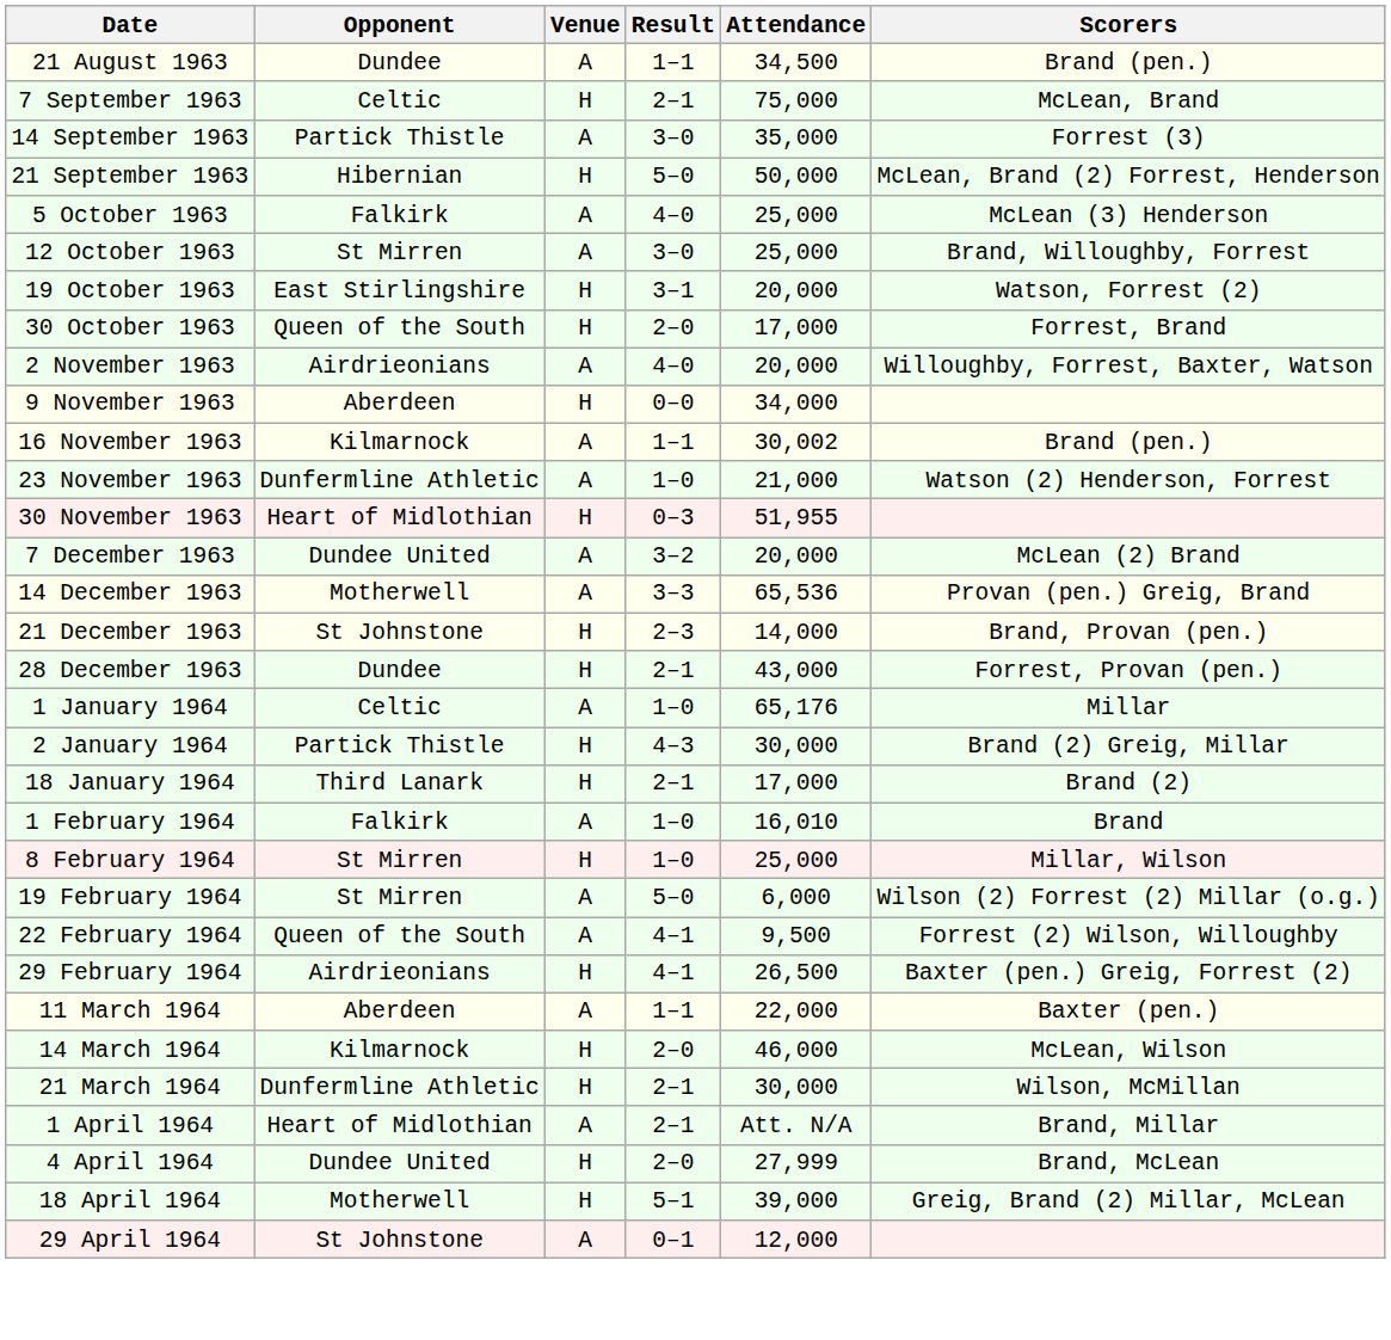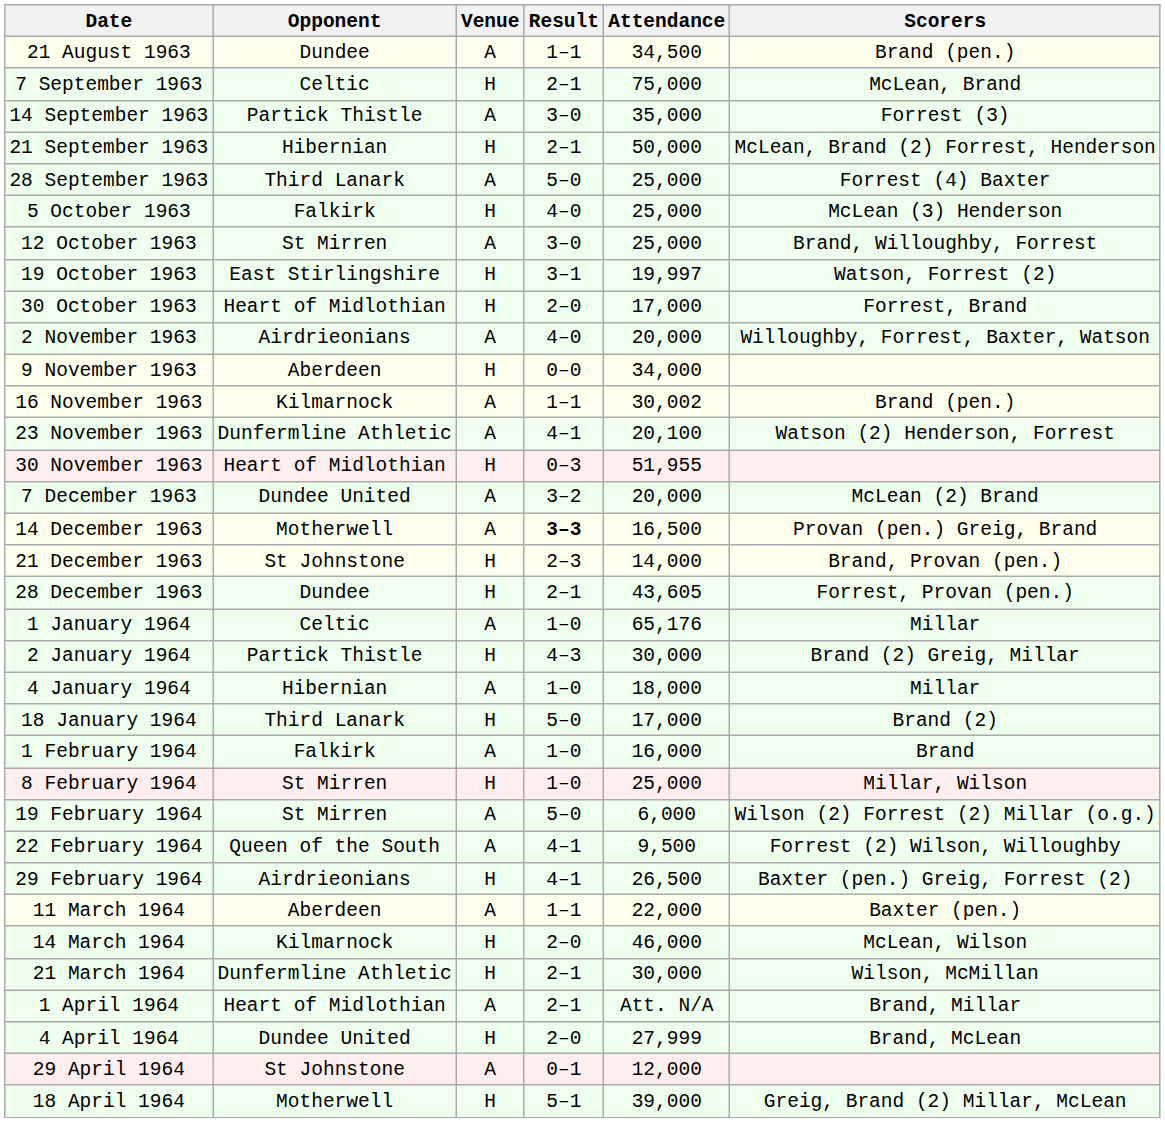21 September 1963 | Result: 5–0 -> 2–1
+ row: 28 September 1963 | Third Lanark | A | 5–0 | 25,000 | Forrest (4) Baxter
5 October 1963 | Venue: A -> H
19 October 1963 | Attendance: 20,000 -> 19,997
30 October 1963 | Opponent: Queen of the South -> Heart of Midlothian
23 November 1963 | Result: 1–0 -> 4–1
23 November 1963 | Attendance: 21,000 -> 20,100
14 December 1963 | Result: normal -> bold
14 December 1963 | Attendance: 65,536 -> 16,500
28 December 1963 | Attendance: 43,000 -> 43,605
+ row: 4 January 1964 | Hibernian | A | 1–0 | 18,000 | Millar
18 January 1964 | Result: 2–1 -> 5–0
1 February 1964 | Attendance: 16,010 -> 16,000
rows swapped: 18 April 1964 <-> 29 April 1964
